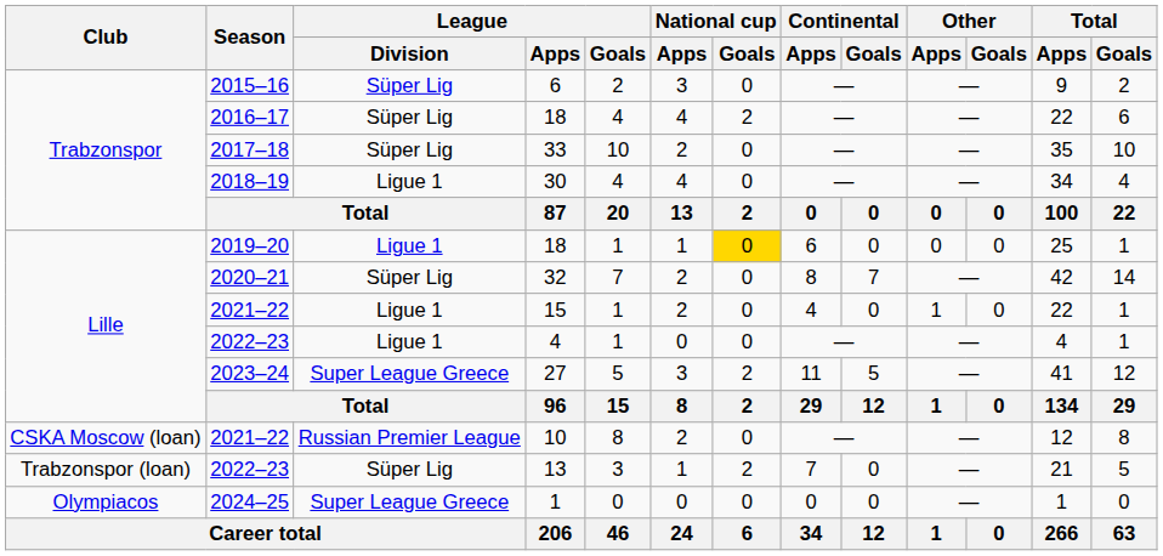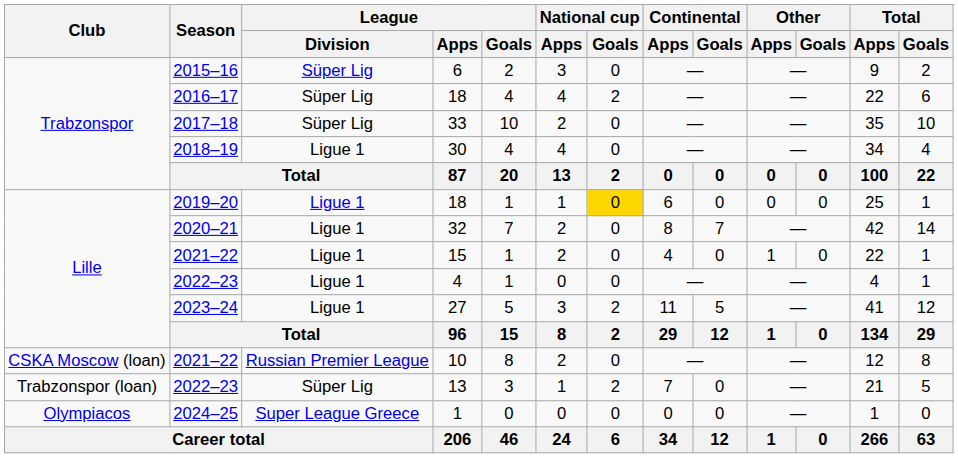32 | League / Division: Süper Lig -> Ligue 1
27 | League / Division: Super League Greece -> Ligue 1
